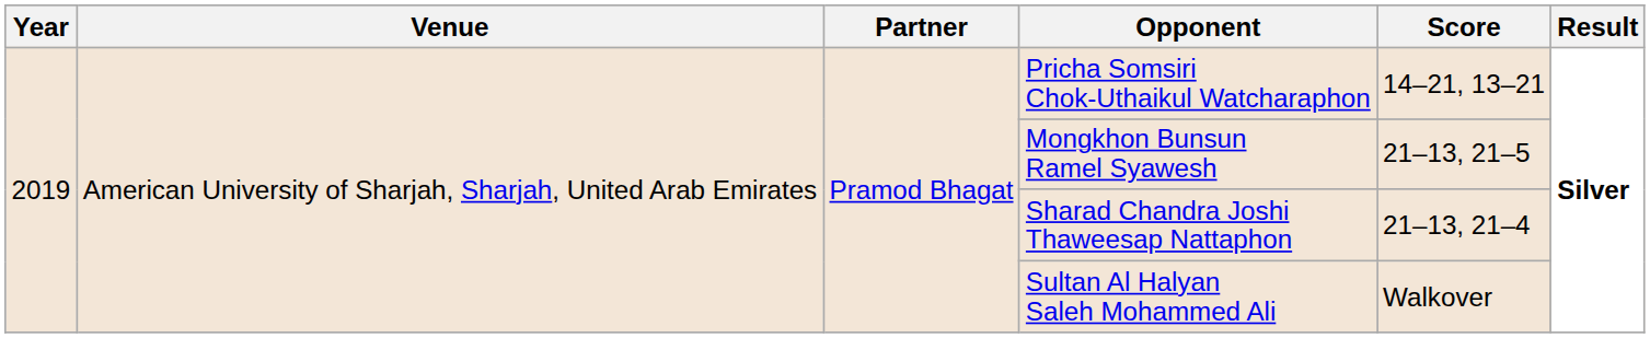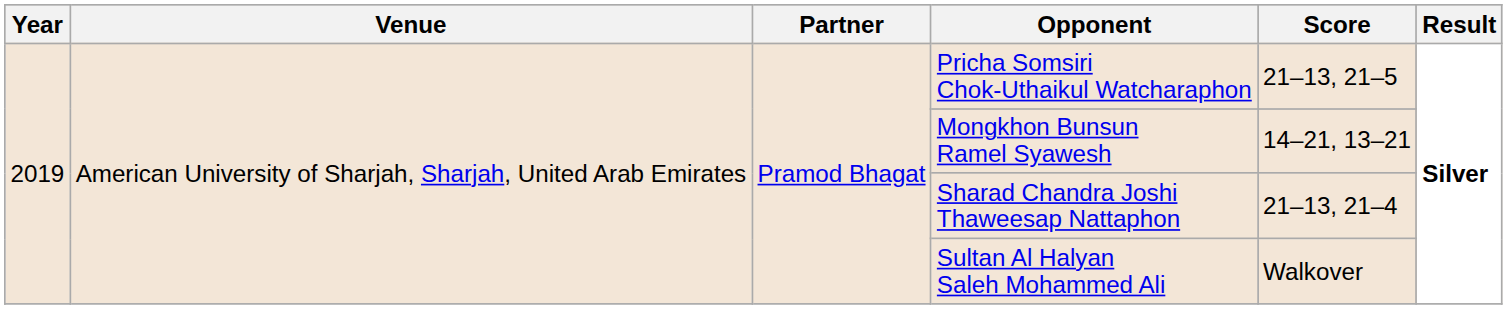Pricha Somsiri Chok-Uthaikul Watcharaphon | Score: 14–21, 13–21 -> 21–13, 21–5
Mongkhon Bunsun Ramel Syawesh | Score: 21–13, 21–5 -> 14–21, 13–21
